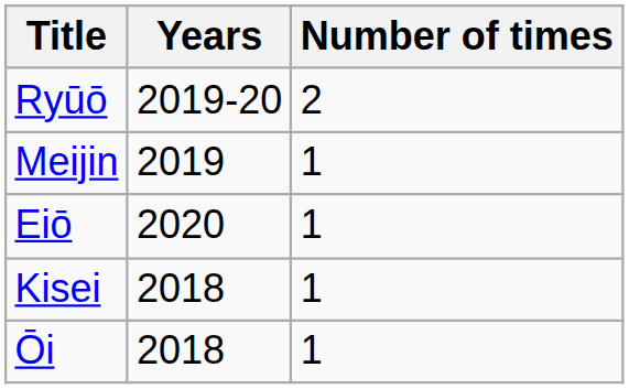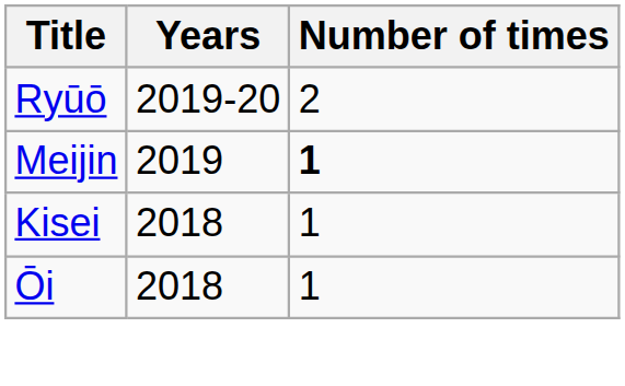Meijin | Number of times: normal -> bold
- row: Eiō | 2020 | 1
